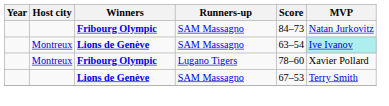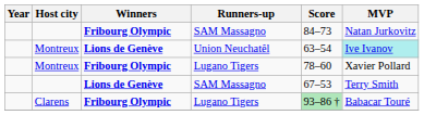Montreux / Lions de Genève | Runners-up: SAM Massagno -> Union Neuchatêl
+ row: Clarens | Fribourg Olympic | Lugano Tigers | 93–86 † | Babacar Touré
